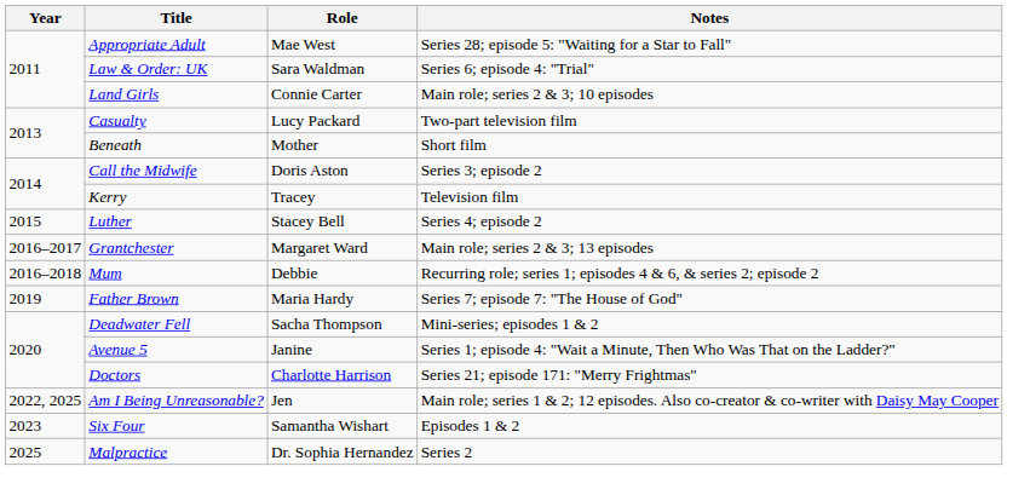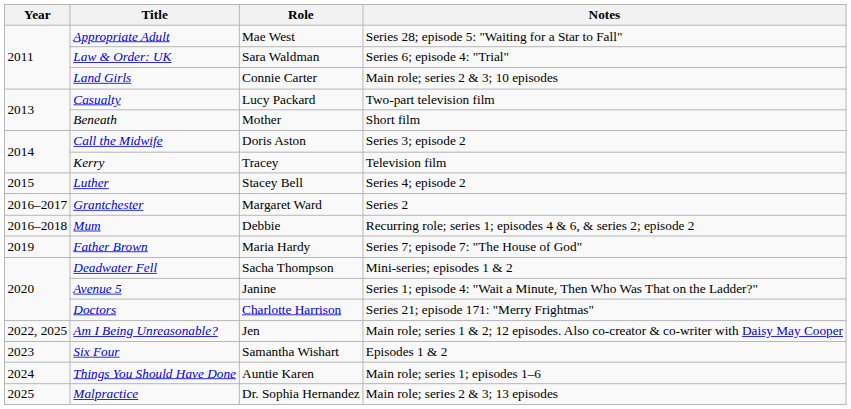Grantchester | Notes: Main role; series 2 & 3; 13 episodes -> Series 2
+ row: 2024 | Things You Should Have Done | Auntie Karen | Main role; series 1; episodes 1–6
Malpractice | Notes: Series 2 -> Main role; series 2 & 3; 13 episodes
